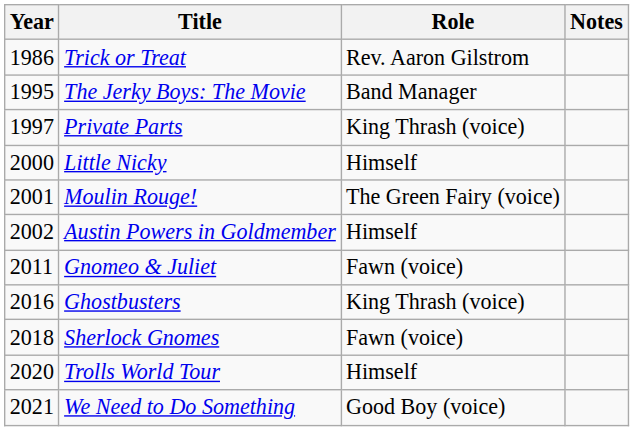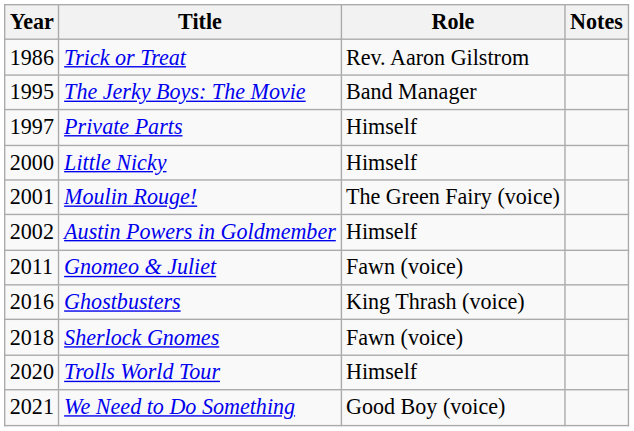Private Parts | Role: King Thrash (voice) -> Himself
